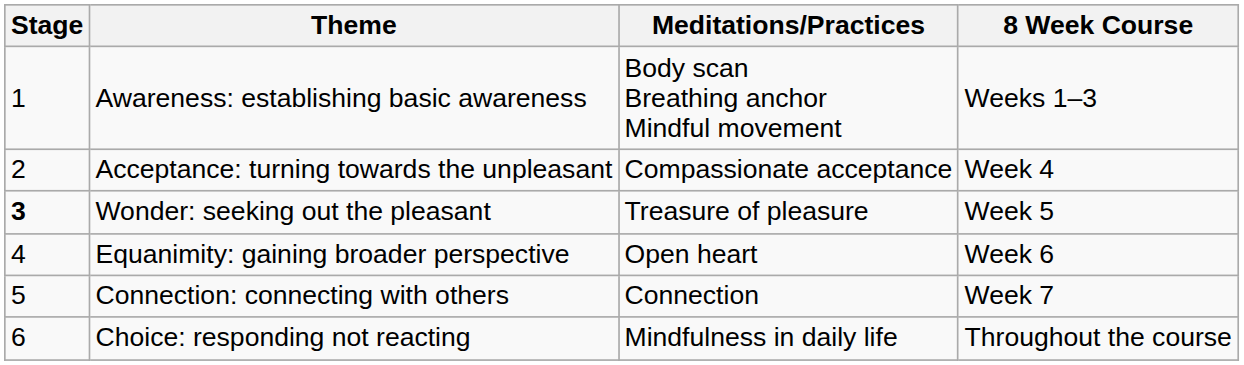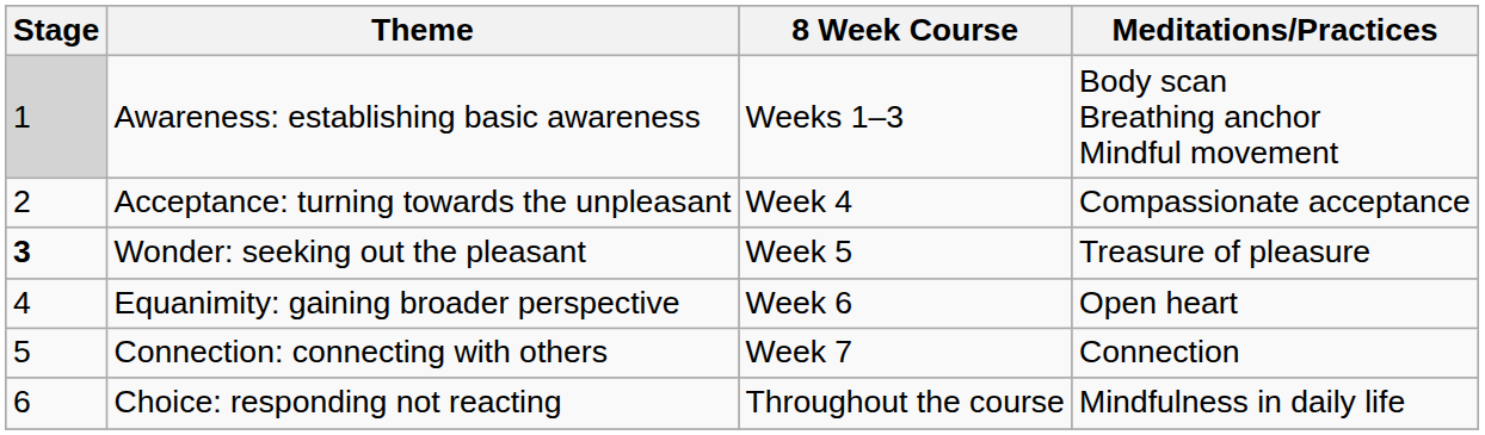columns swapped: Meditations/Practices <-> 8 Week Course
Awareness: establishing basic awareness | Stage: no background -> lightgrey background
